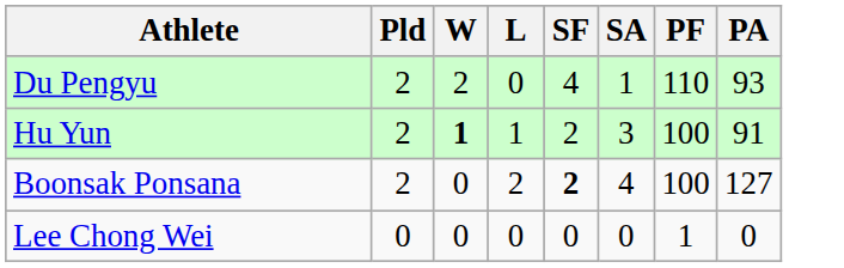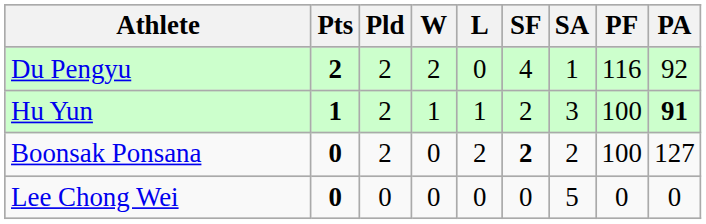+ column: Pts | 2 | 1 | 0 | 0
Du Pengyu | PF: 110 -> 116
Du Pengyu | PA: 93 -> 92
Hu Yun | W: bold -> normal
Hu Yun | PA: normal -> bold
Boonsak Ponsana | SA: 4 -> 2
Lee Chong Wei | SA: 0 -> 5
Lee Chong Wei | PF: 1 -> 0
